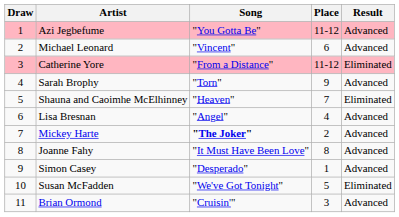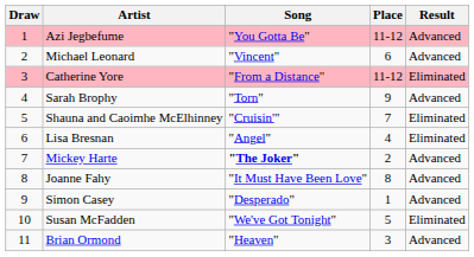Shauna and Caoimhe McElhinney | Song: "Heaven" -> "Cruisin'"
Lisa Bresnan | Result: Advanced -> Eliminated
Brian Ormond | Song: "Cruisin'" -> "Heaven"
